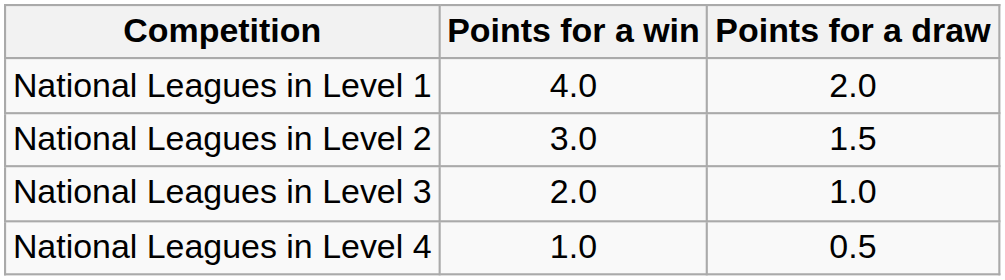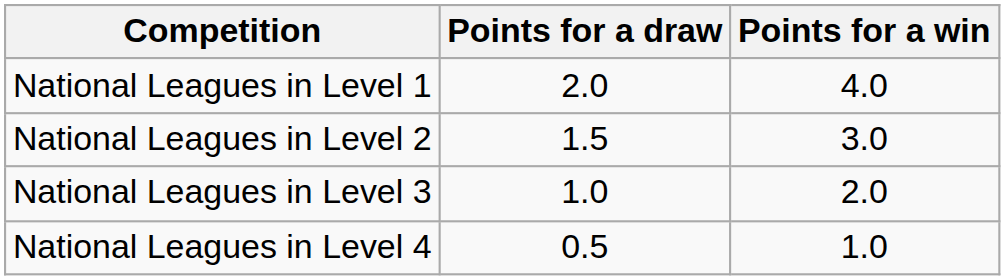columns swapped: Points for a win <-> Points for a draw
